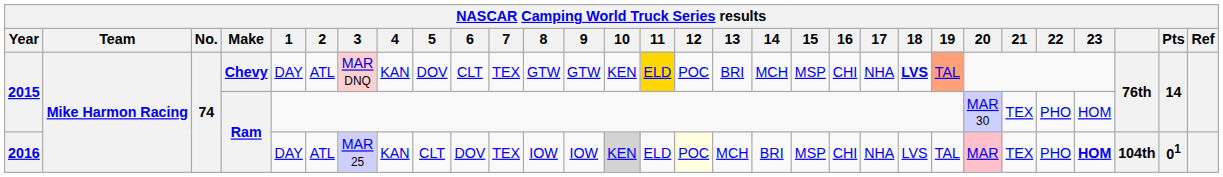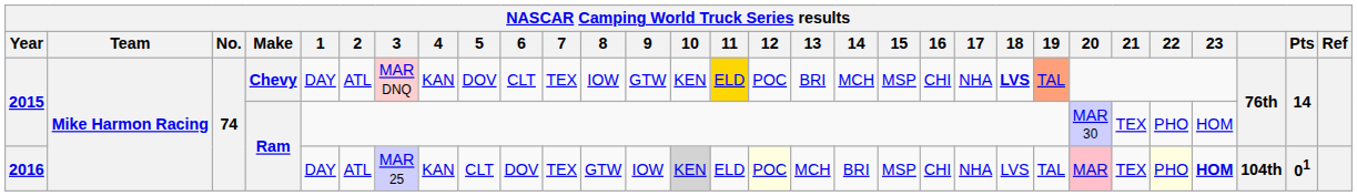2015 / Chevy | 8: GTW -> IOW
2016 | 8: IOW -> GTW
2016 | 22: no background -> lightyellow background
